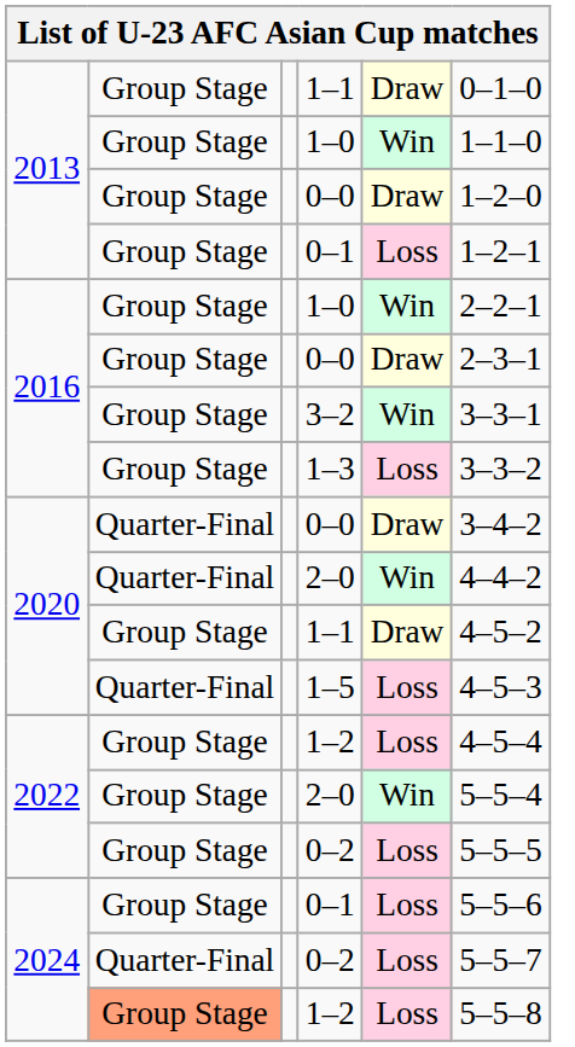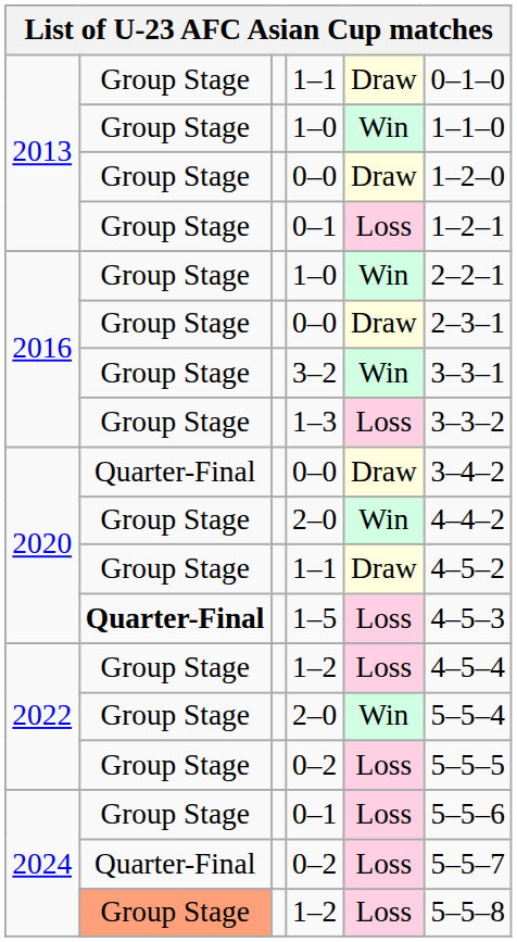2020 / 2–0 | column 2: Quarter-Final -> Group Stage
1–5 | column 2: normal -> bold
